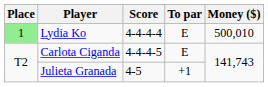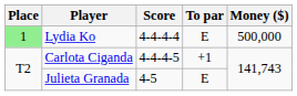Lydia Ko | Money ($): 500,010 -> 500,000
Carlota Ciganda | To par: E -> +1
Julieta Granada | To par: +1 -> E
